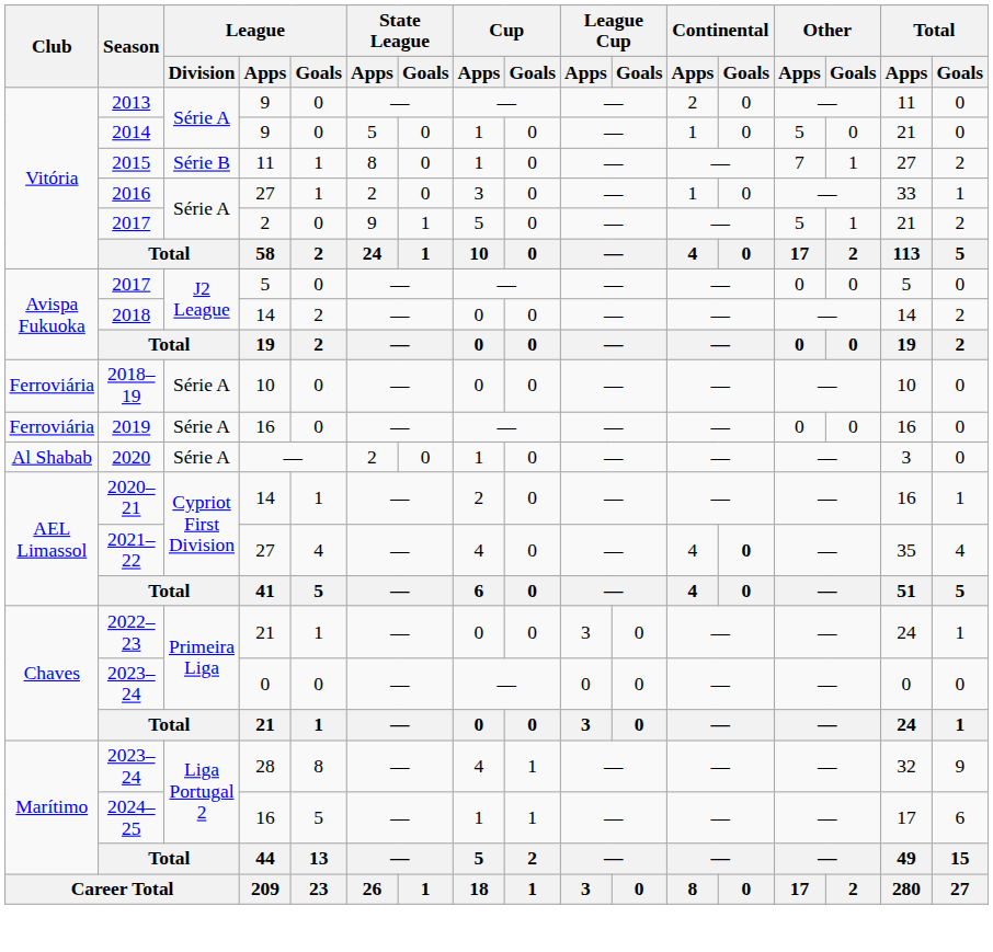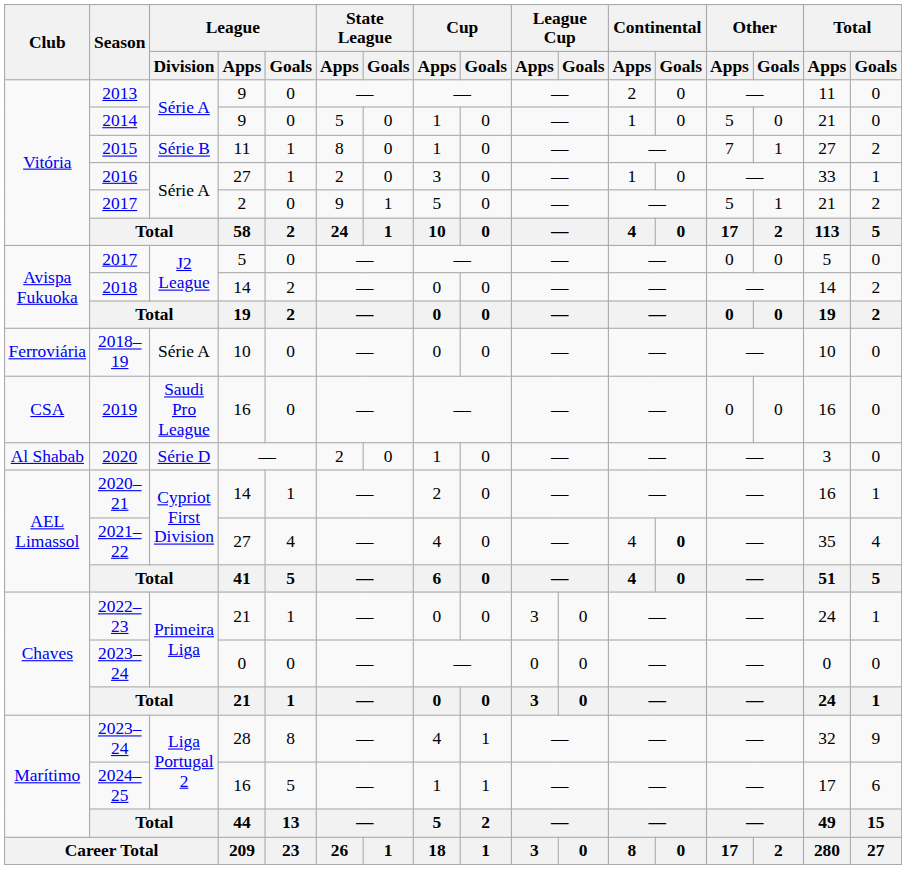2019 | Club: Ferroviária -> CSA
2019 | League / Division: Série A -> Saudi Pro League
2020 | League / Division: Série A -> Série D
